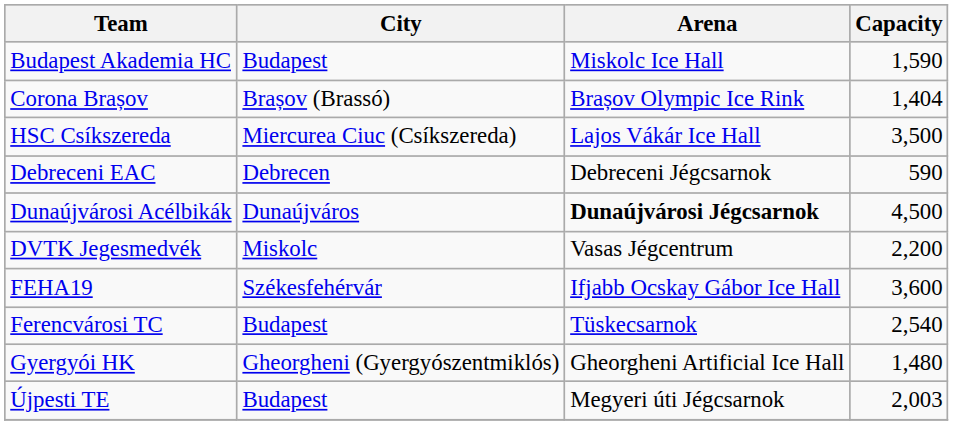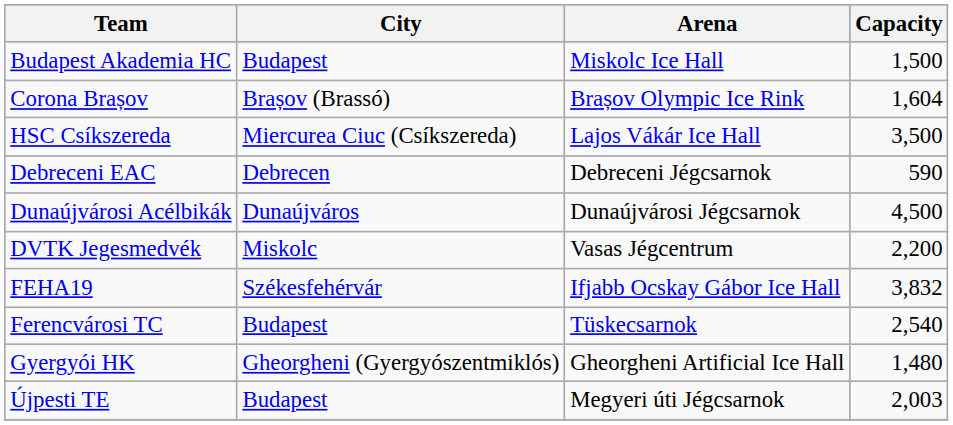Budapest Akademia HC | Capacity: 1,590 -> 1,500
Corona Brașov | Capacity: 1,404 -> 1,604
Dunaújvárosi Acélbikák | Arena: bold -> normal
FEHA19 | Capacity: 3,600 -> 3,832
